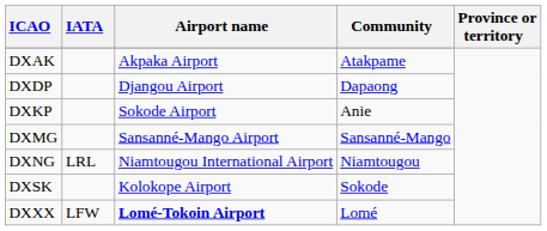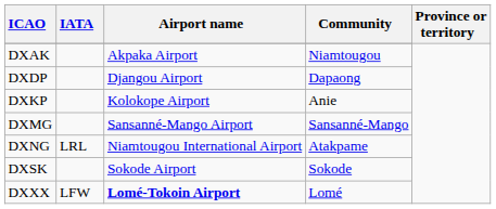DXAK | Community: Atakpame -> Niamtougou
DXKP | Airport name: Sokode Airport -> Kolokope Airport
DXNG | Community: Niamtougou -> Atakpame
DXSK | Airport name: Kolokope Airport -> Sokode Airport
